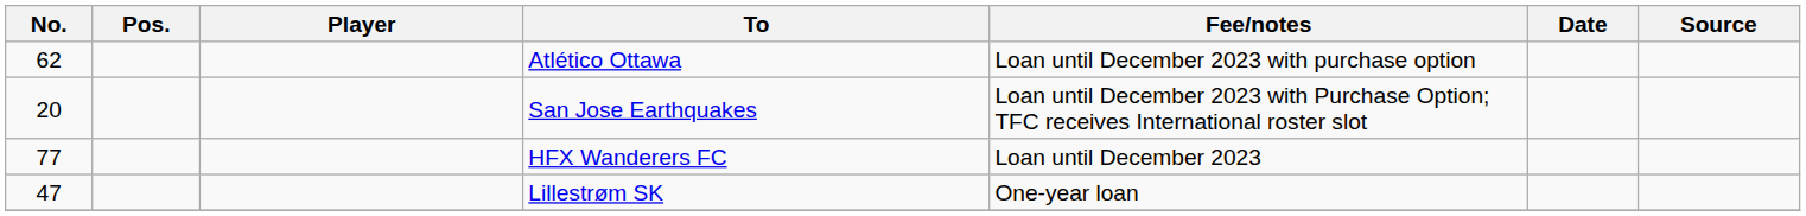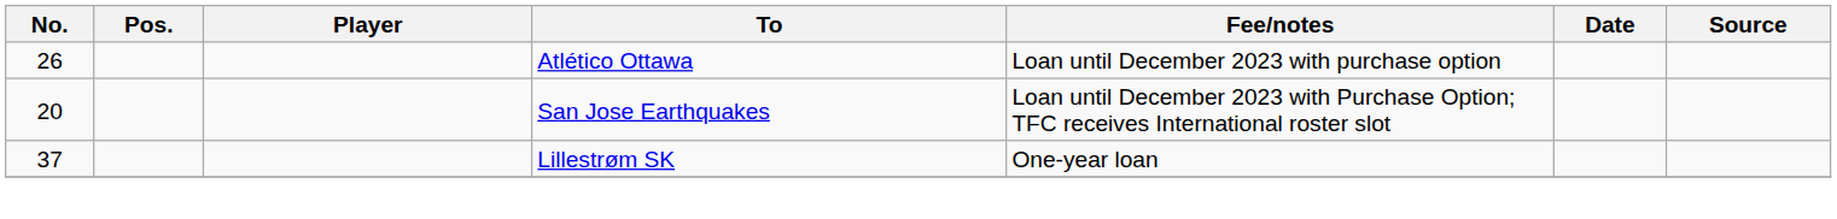Atlético Ottawa | No.: 62 -> 26
- row: 77 | HFX Wanderers FC | Loan until December 2023
Lillestrøm SK | No.: 47 -> 37
